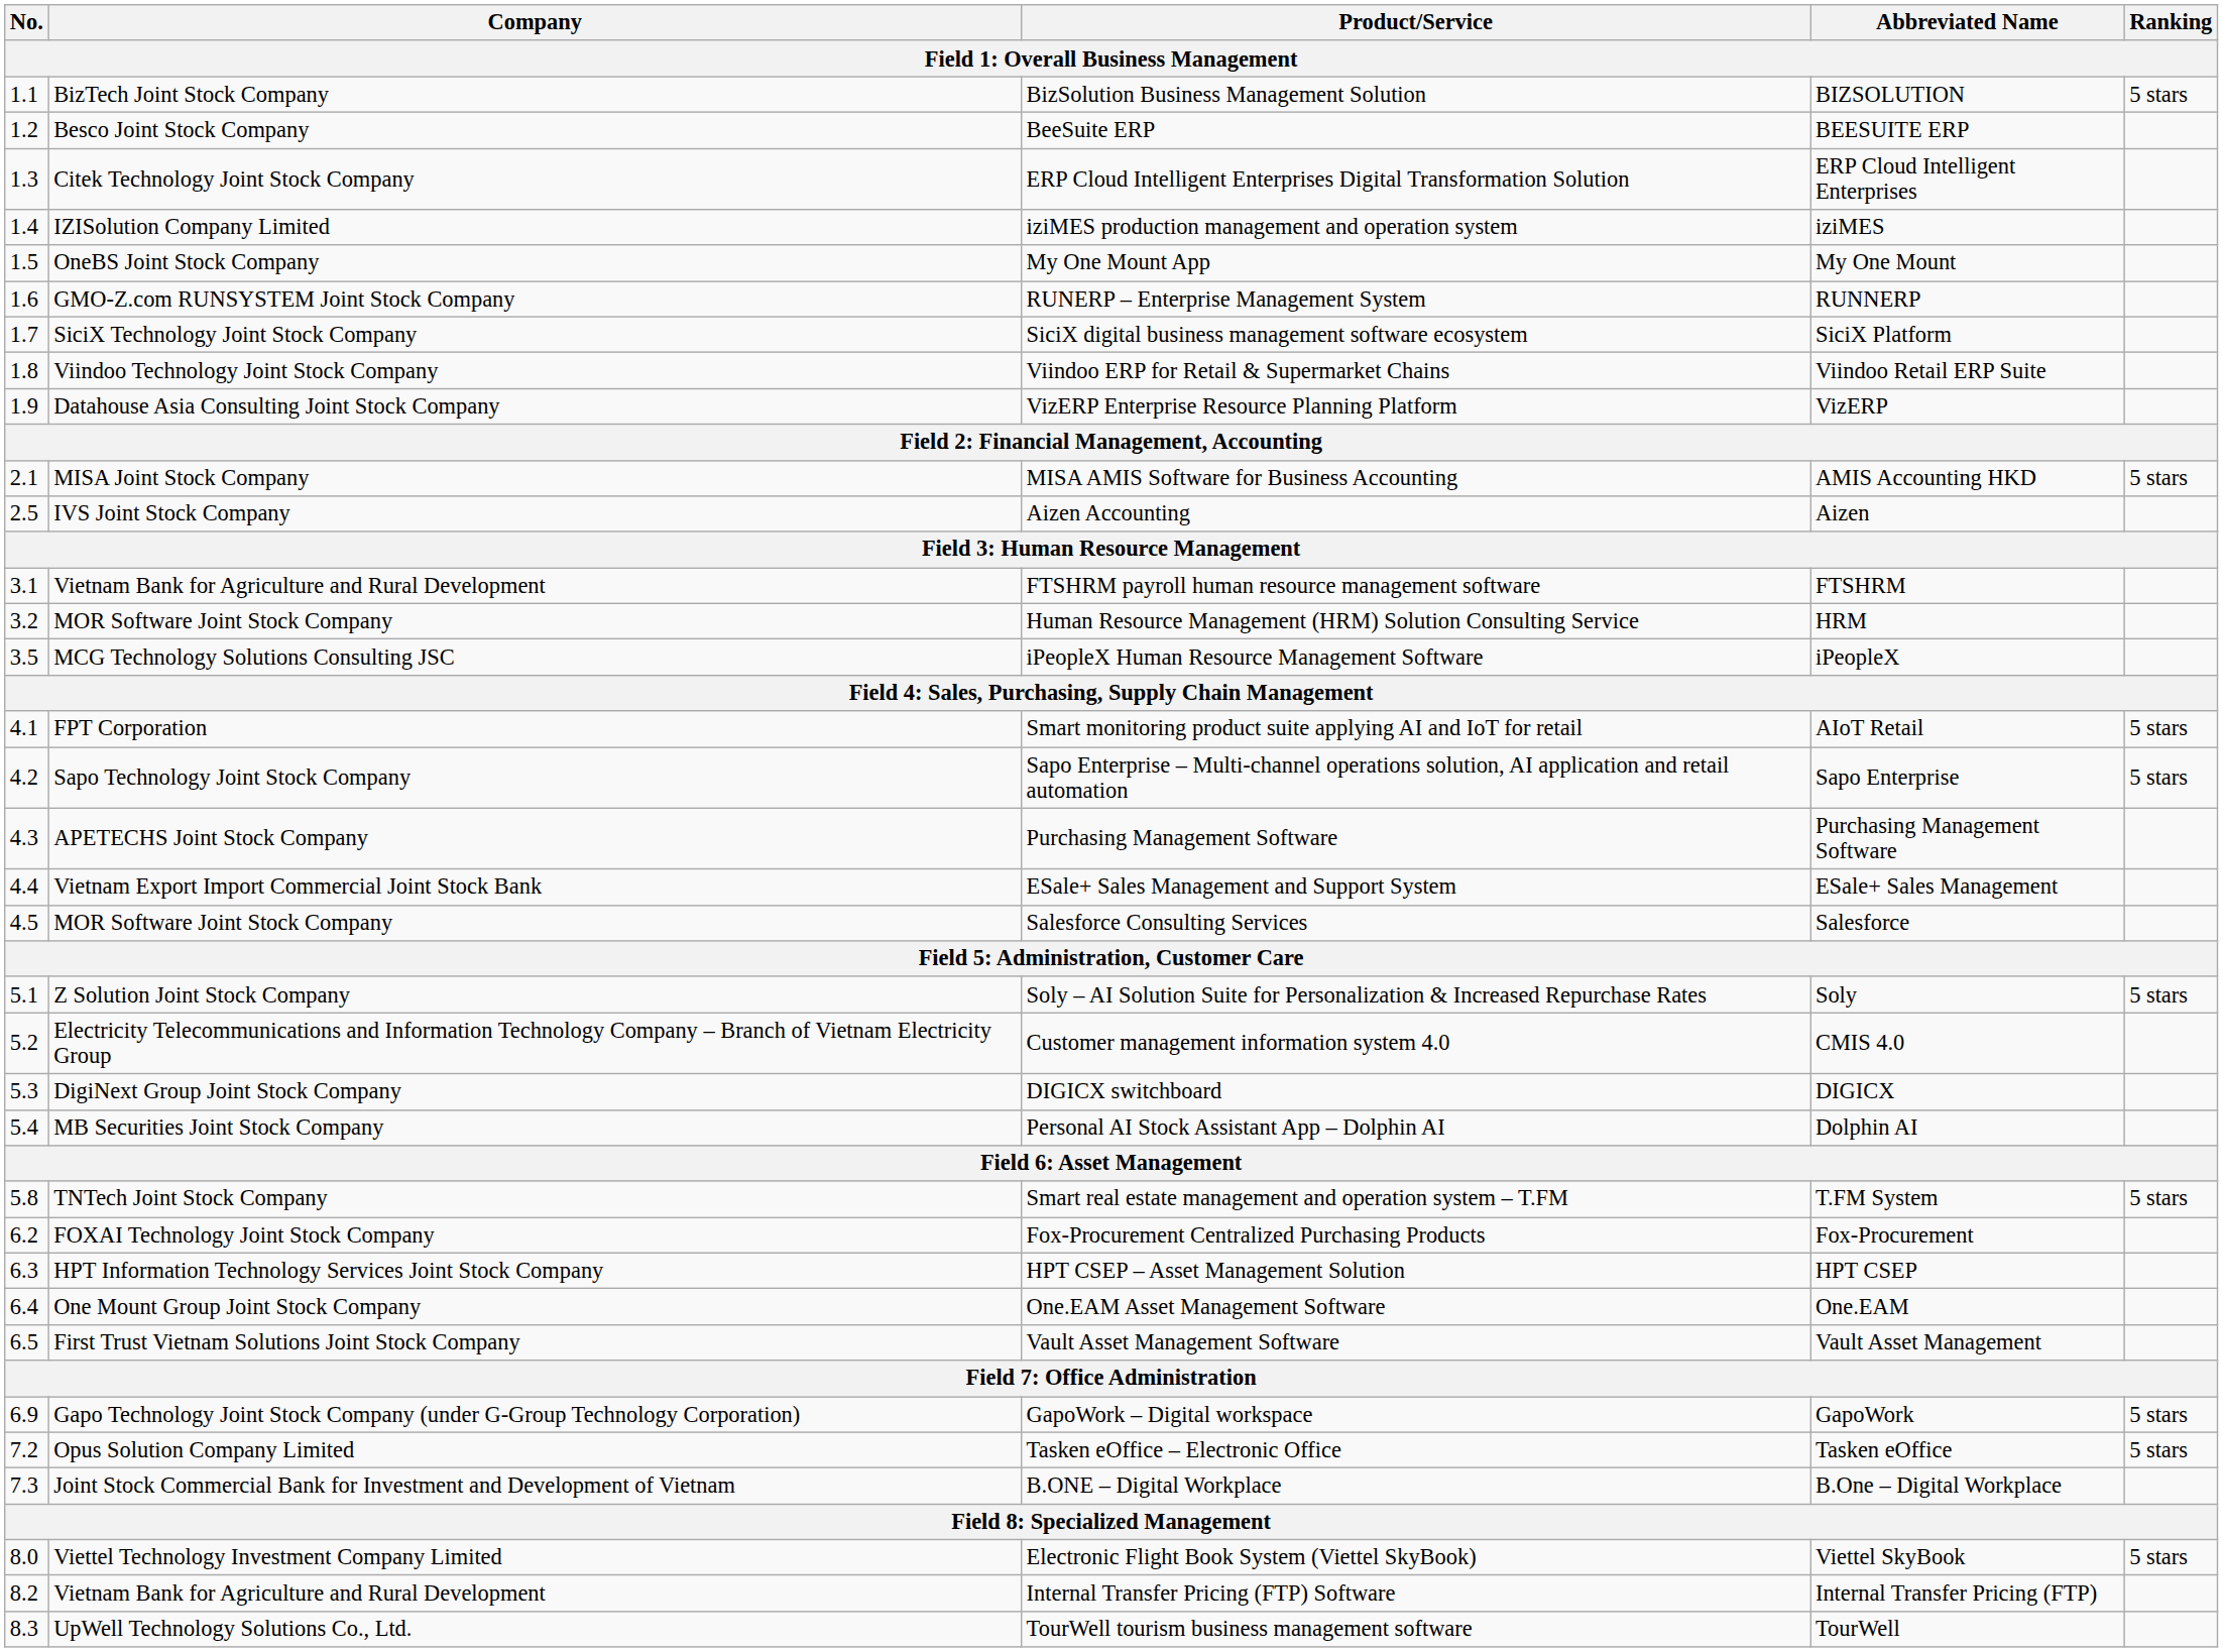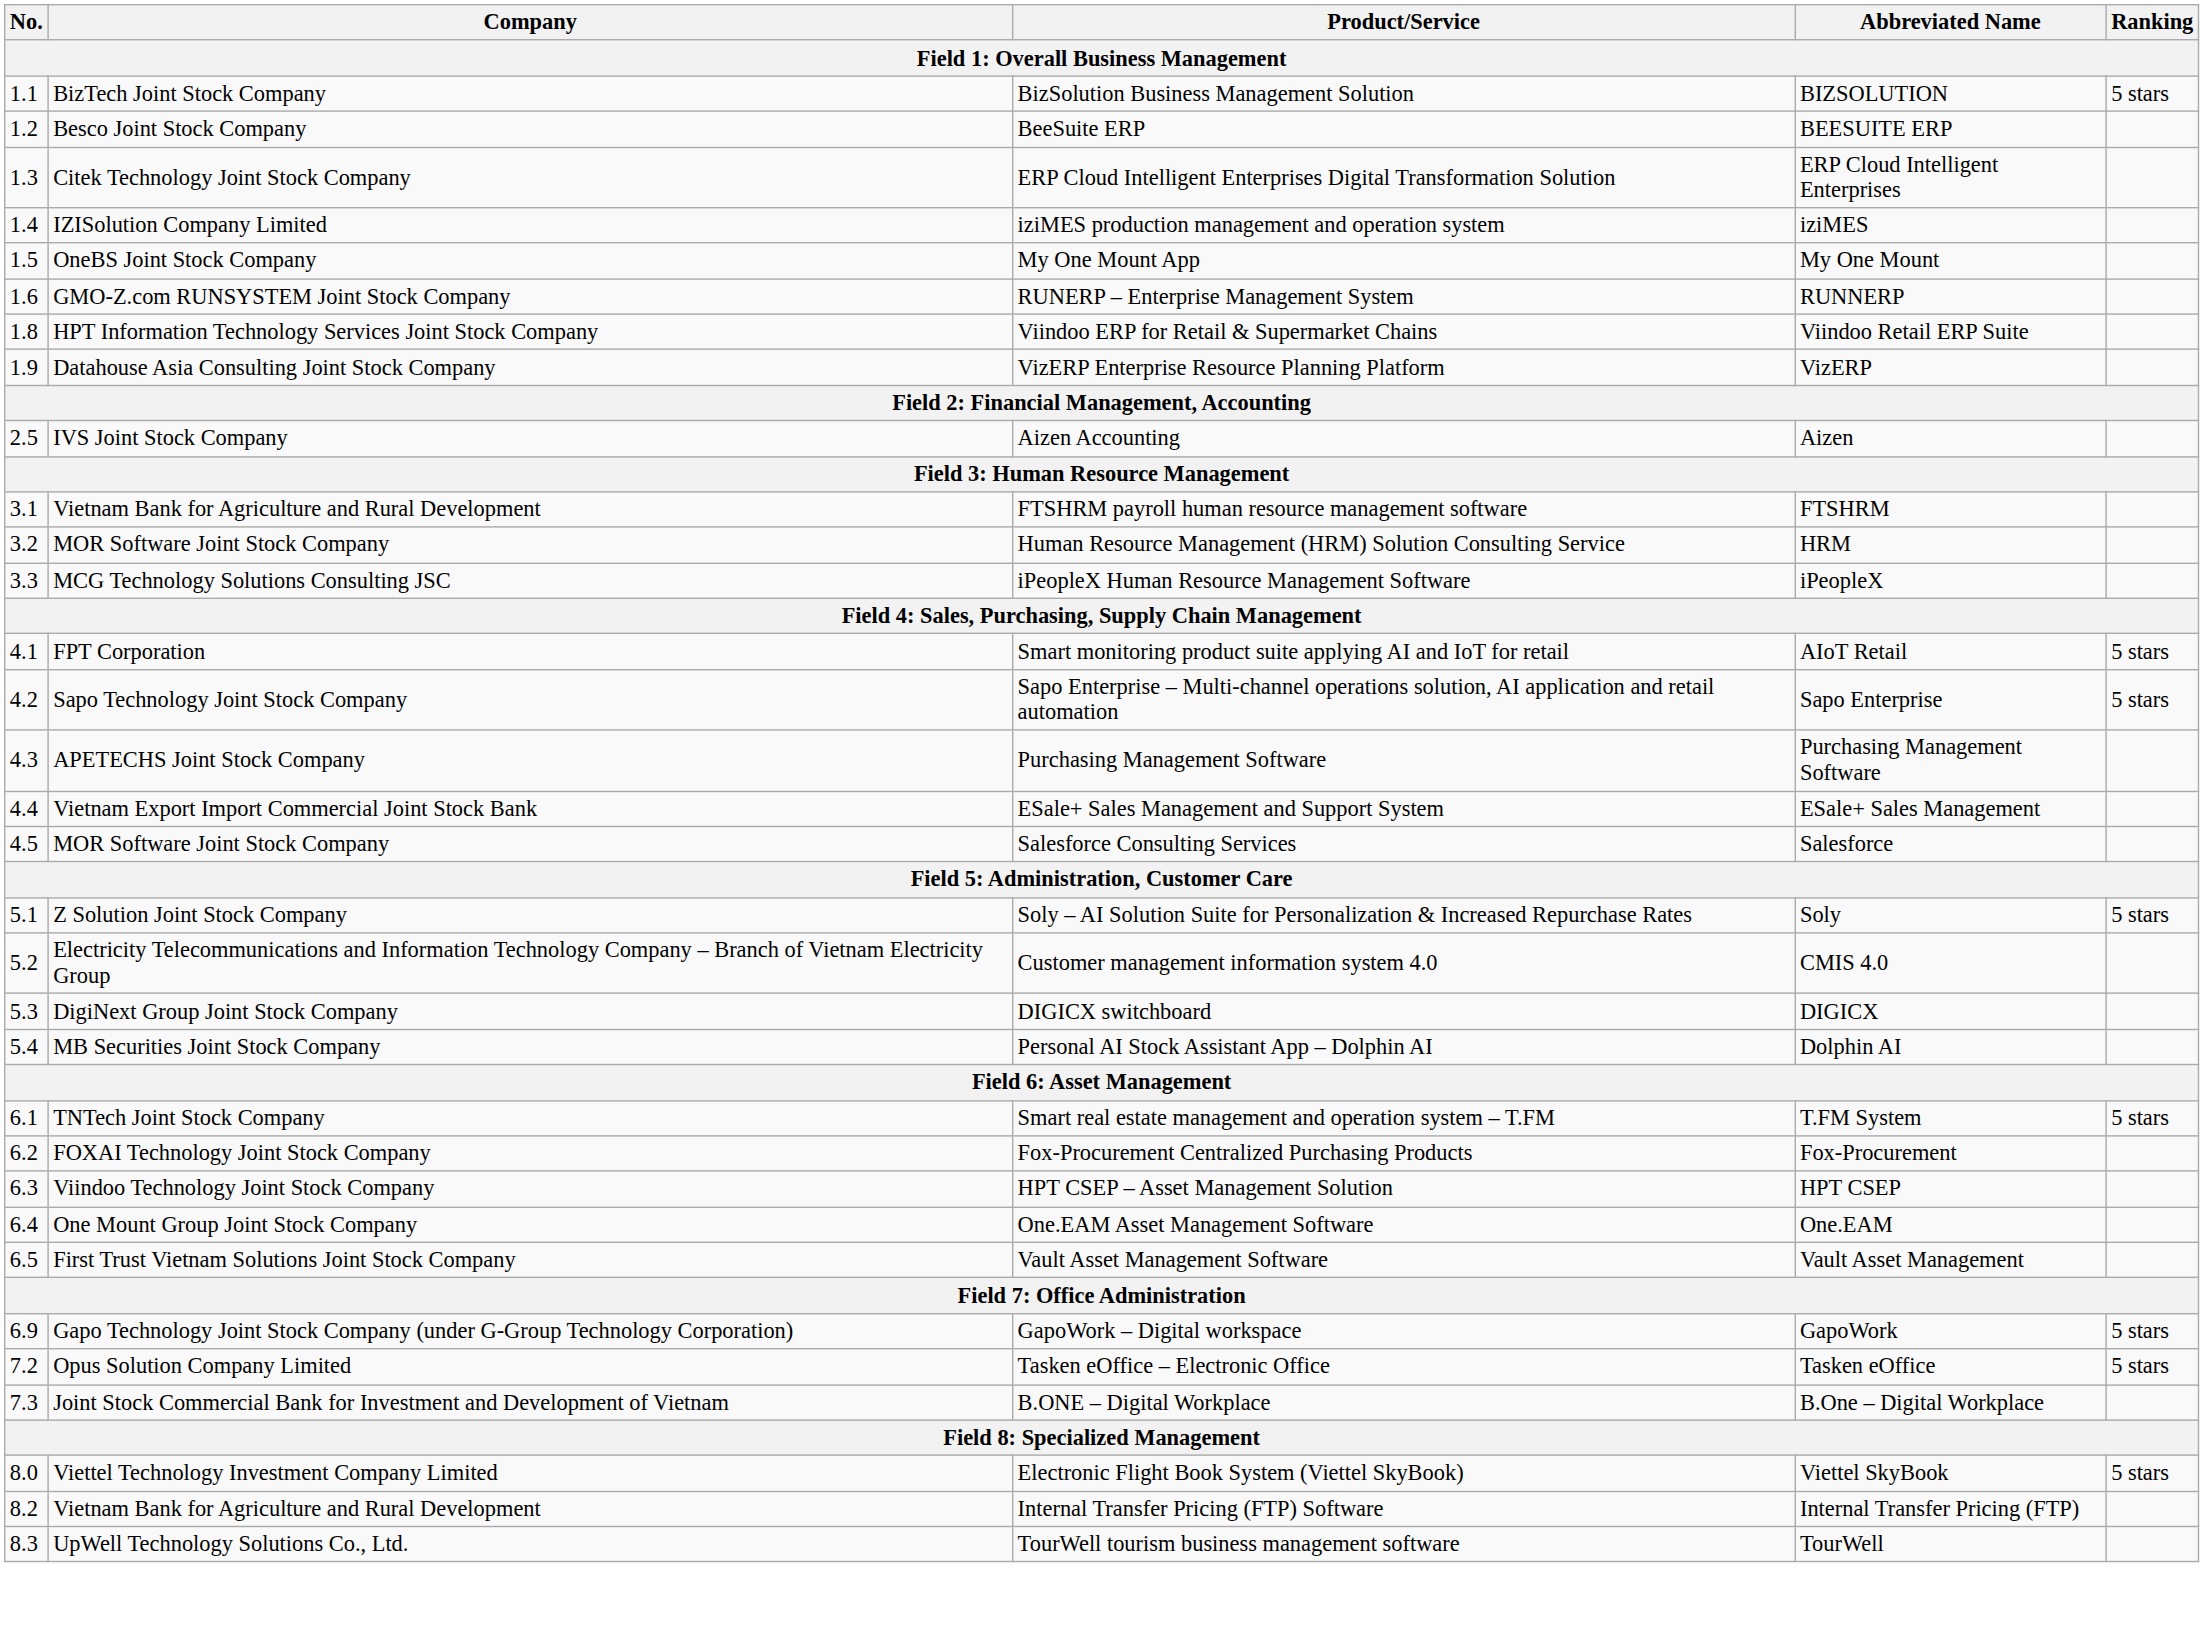- row: 1.7 | SiciX Technology Joint Stock Company | SiciX digital business management software ecosystem | SiciX Platform
Viindoo ERP for Retail & Supermarket Chains | Company: Viindoo Technology Joint Stock Company -> HPT Information Technology Services Joint Stock Company
- row: 2.1 | MISA Joint Stock Company | MISA AMIS Software for Business Accounting | AMIS Accounting HKD | 5 stars
iPeopleX Human Resource Management Software | No.: 3.5 -> 3.3
Smart real estate management and operation system – T.FM | No.: 5.8 -> 6.1
HPT CSEP – Asset Management Solution | Company: HPT Information Technology Services Joint Stock Company -> Viindoo Technology Joint Stock Company
